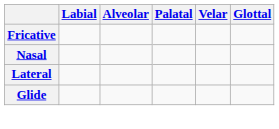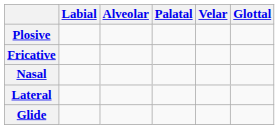+ row: Plosive
